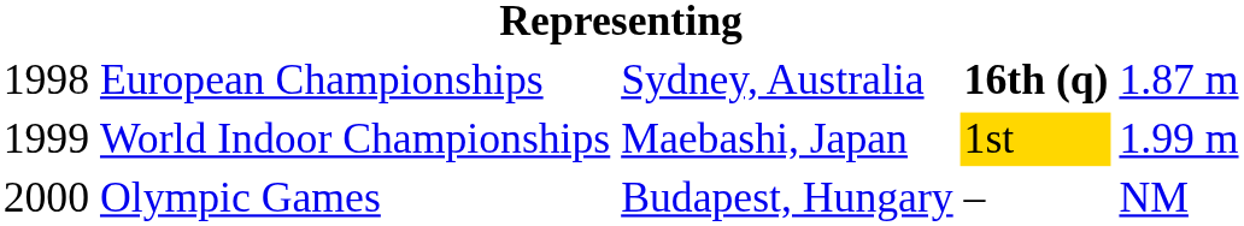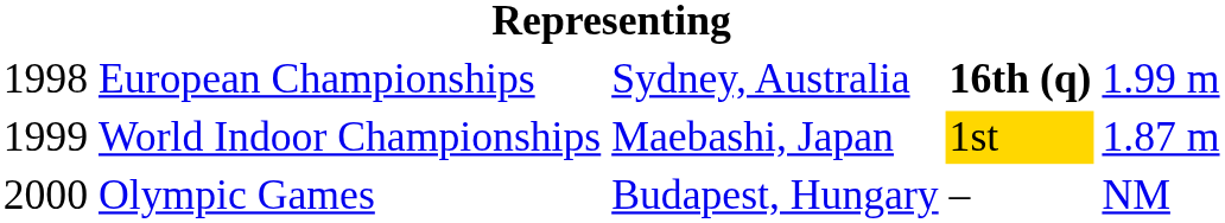European Championships | column 5: 1.87 m -> 1.99 m
World Indoor Championships | column 5: 1.99 m -> 1.87 m
